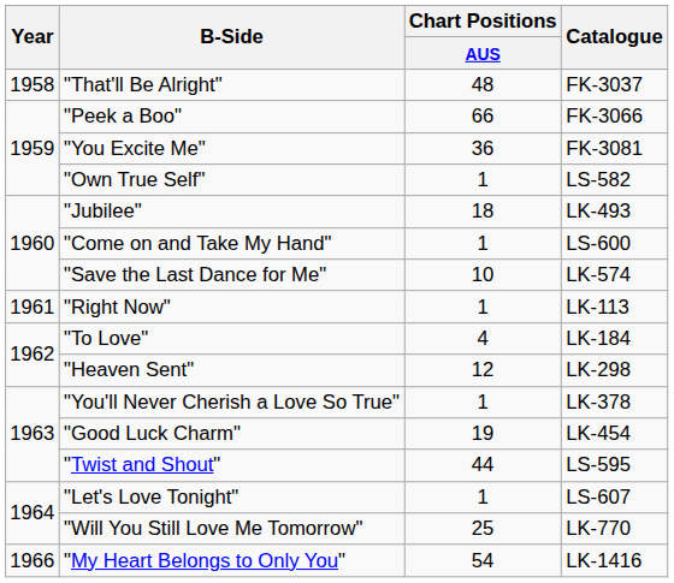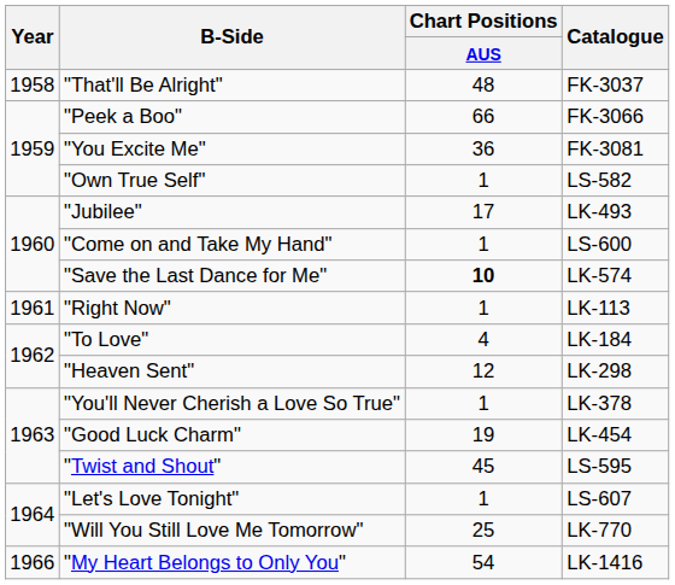"Jubilee" | Chart Positions / AUS: 18 -> 17
"Save the Last Dance for Me" | Chart Positions / AUS: normal -> bold
"Twist and Shout" | Chart Positions / AUS: 44 -> 45
